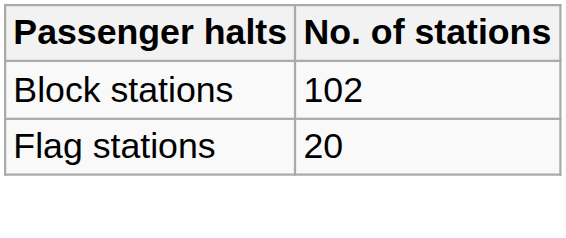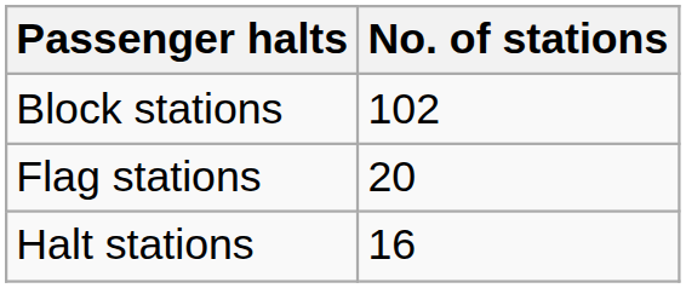+ row: Halt stations | 16
